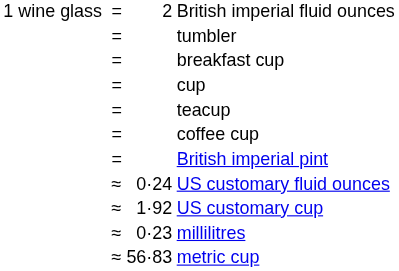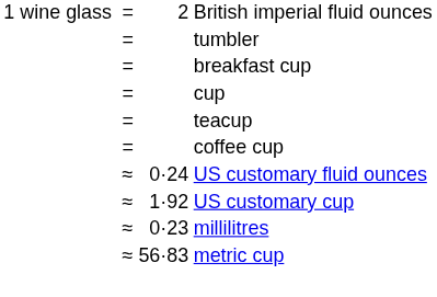- row: = | British imperial pint
